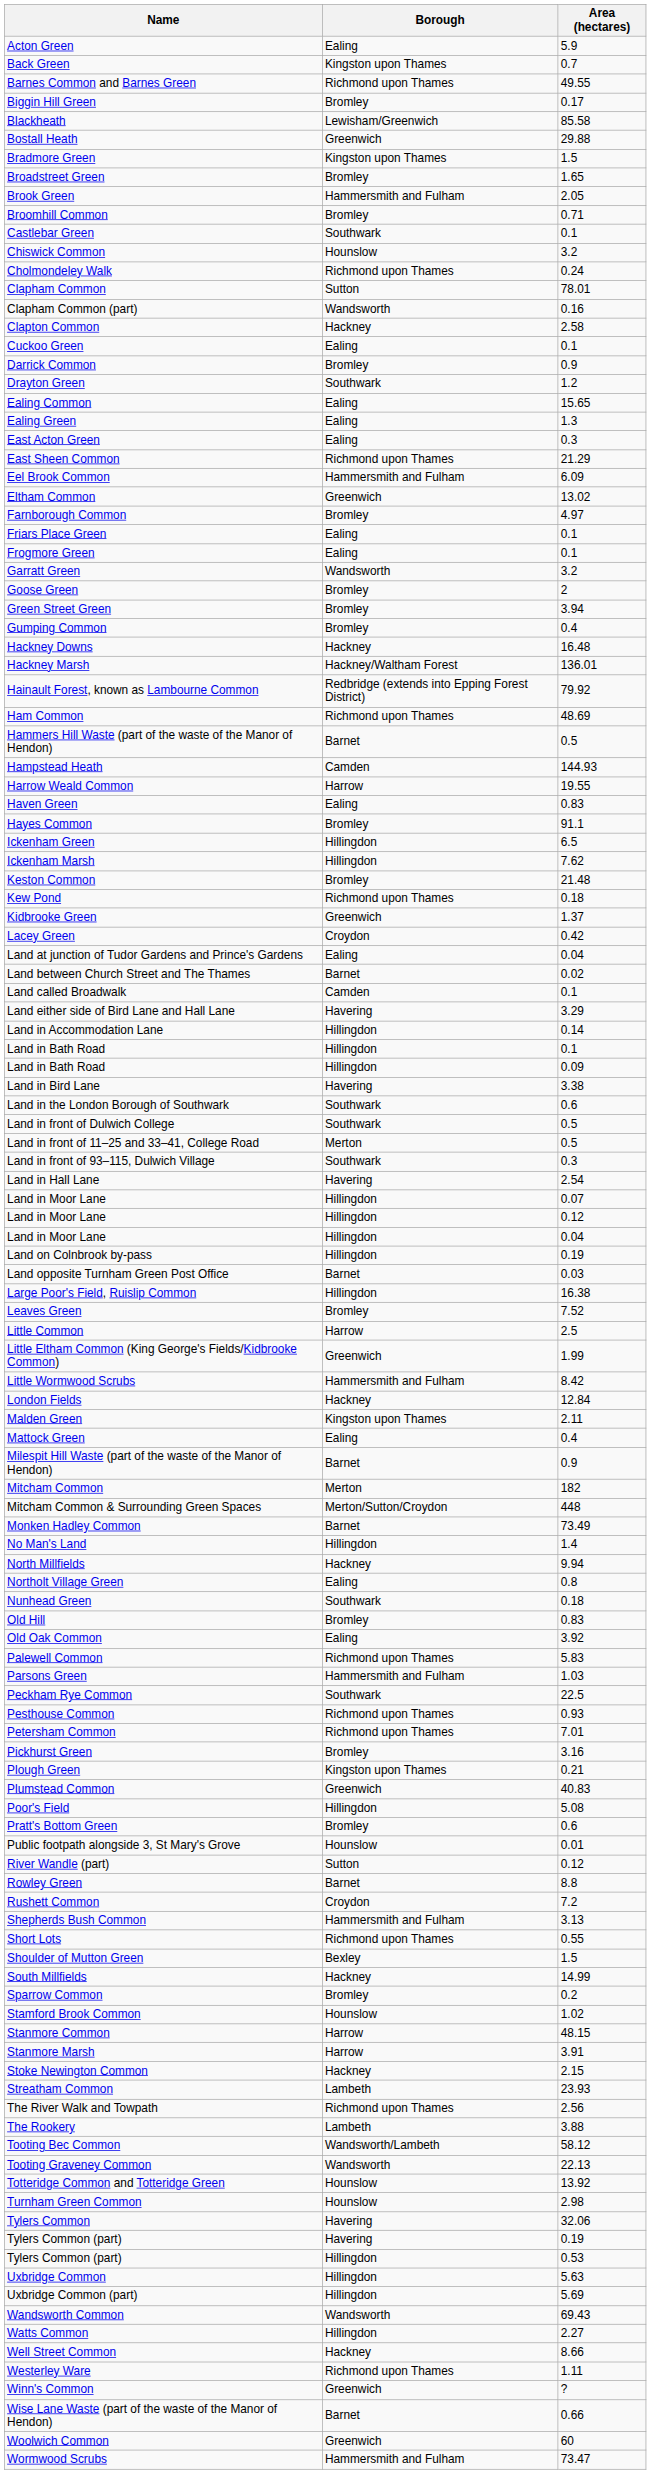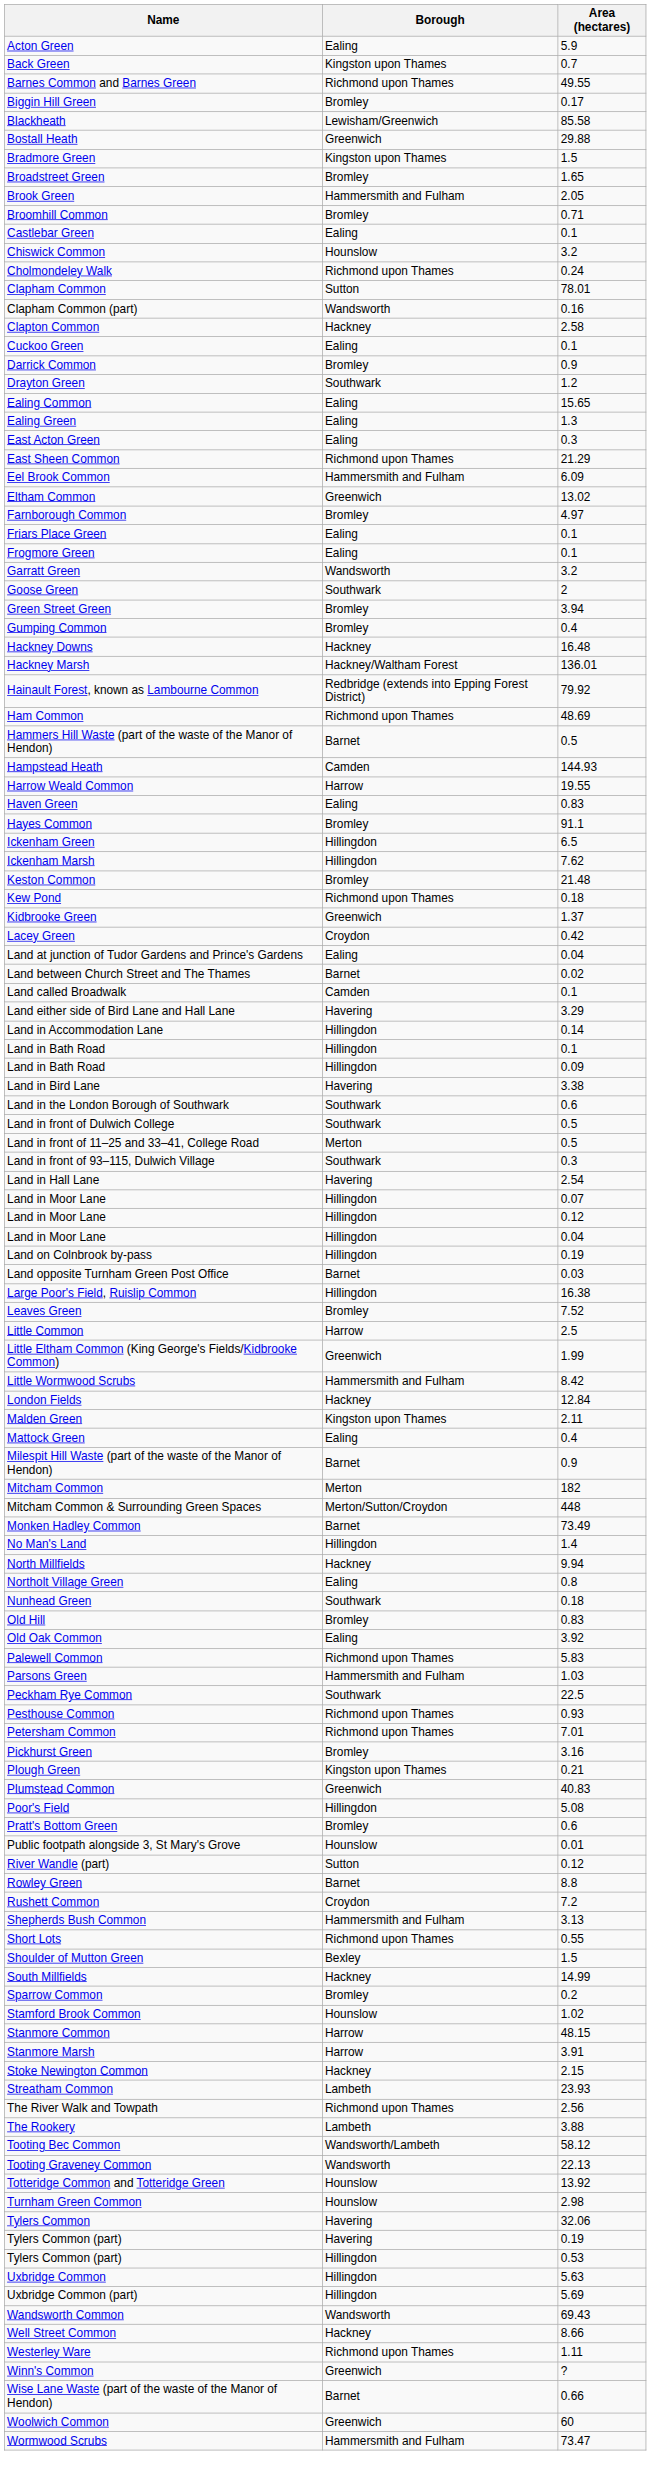Castlebar Green | Borough: Southwark -> Ealing
Goose Green | Borough: Bromley -> Southwark
- row: Watts Common | Hillingdon | 2.27
